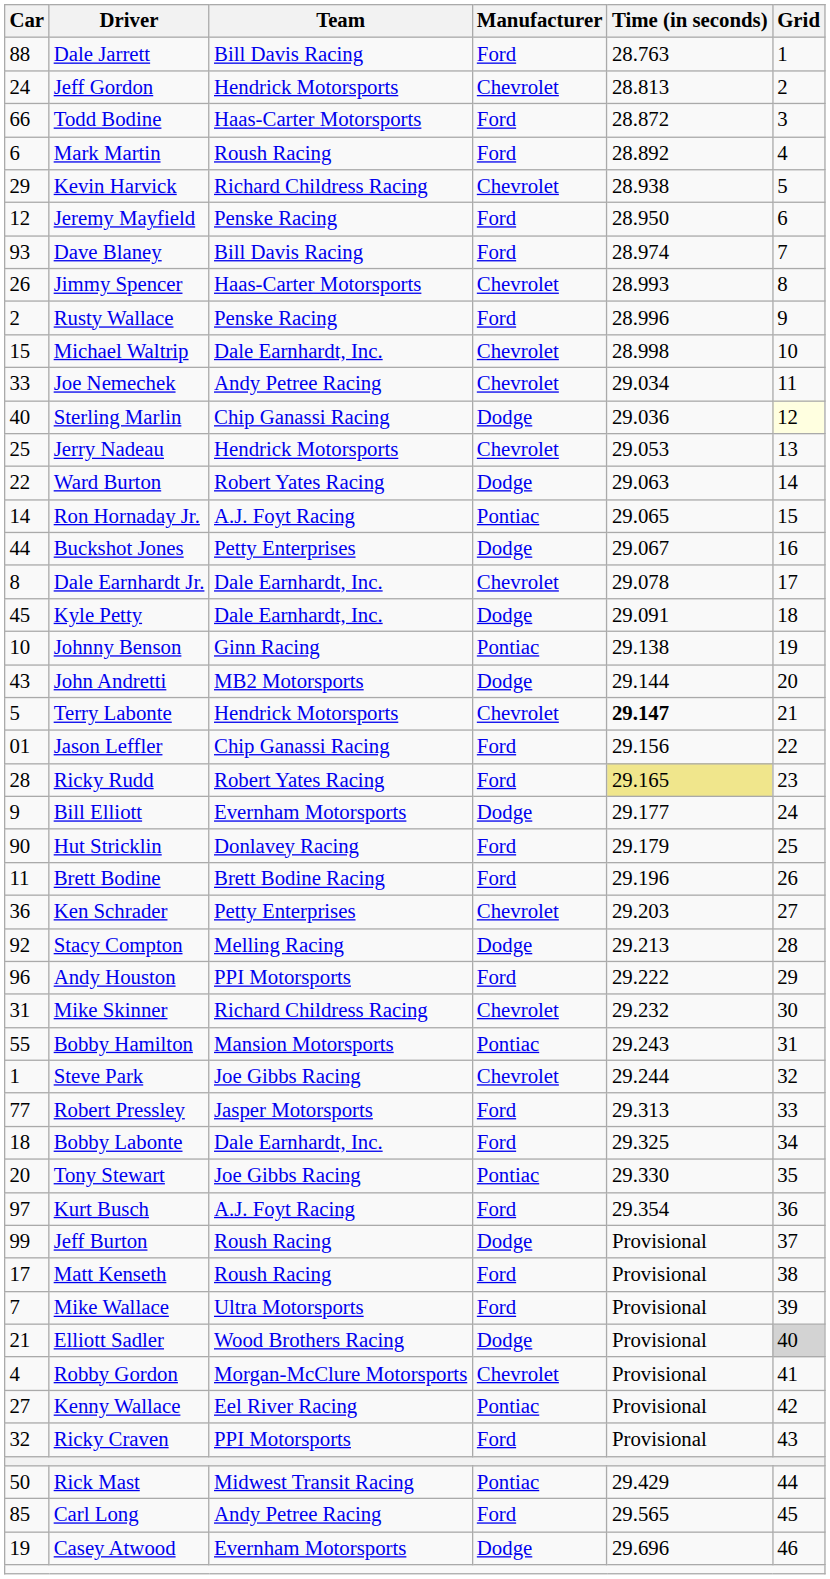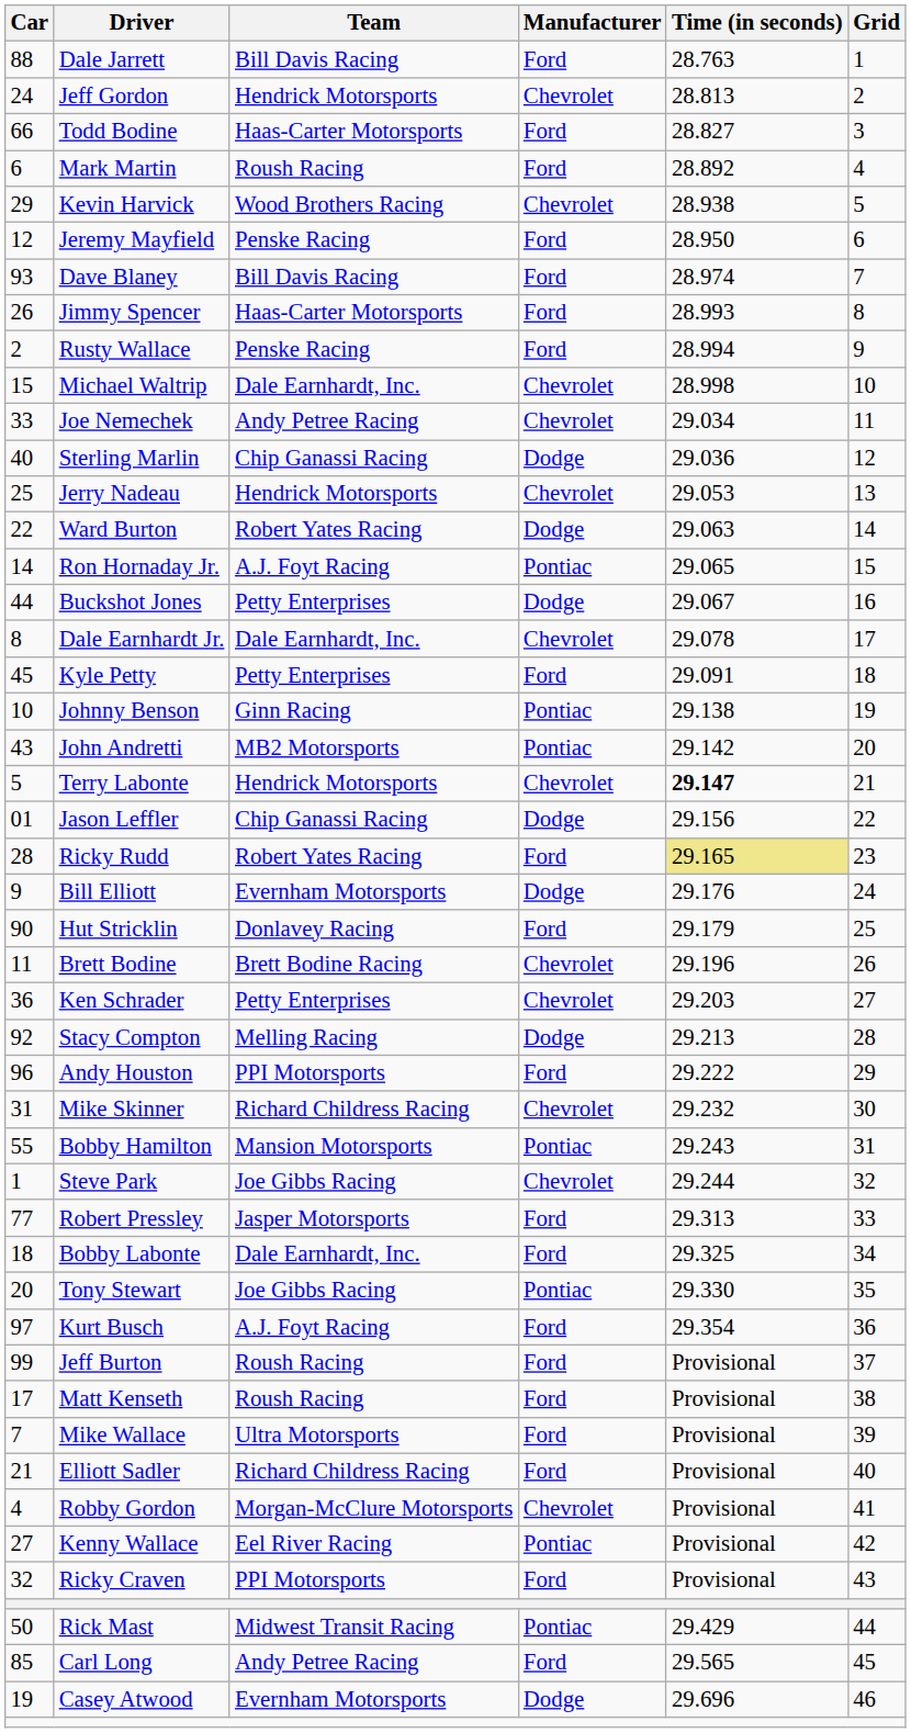Todd Bodine | Time (in seconds): 28.872 -> 28.827
Kevin Harvick | Team: Richard Childress Racing -> Wood Brothers Racing
Jimmy Spencer | Manufacturer: Chevrolet -> Ford
Rusty Wallace | Time (in seconds): 28.996 -> 28.994
Sterling Marlin | Grid: lightyellow background -> no background
Kyle Petty | Team: Dale Earnhardt, Inc. -> Petty Enterprises
Kyle Petty | Manufacturer: Dodge -> Ford
John Andretti | Manufacturer: Dodge -> Pontiac
John Andretti | Time (in seconds): 29.144 -> 29.142
Jason Leffler | Manufacturer: Ford -> Dodge
Bill Elliott | Time (in seconds): 29.177 -> 29.176
Brett Bodine | Manufacturer: Ford -> Chevrolet
Jeff Burton | Manufacturer: Dodge -> Ford
Elliott Sadler | Team: Wood Brothers Racing -> Richard Childress Racing
Elliott Sadler | Manufacturer: Dodge -> Ford
Elliott Sadler | Grid: lightgrey background -> no background
